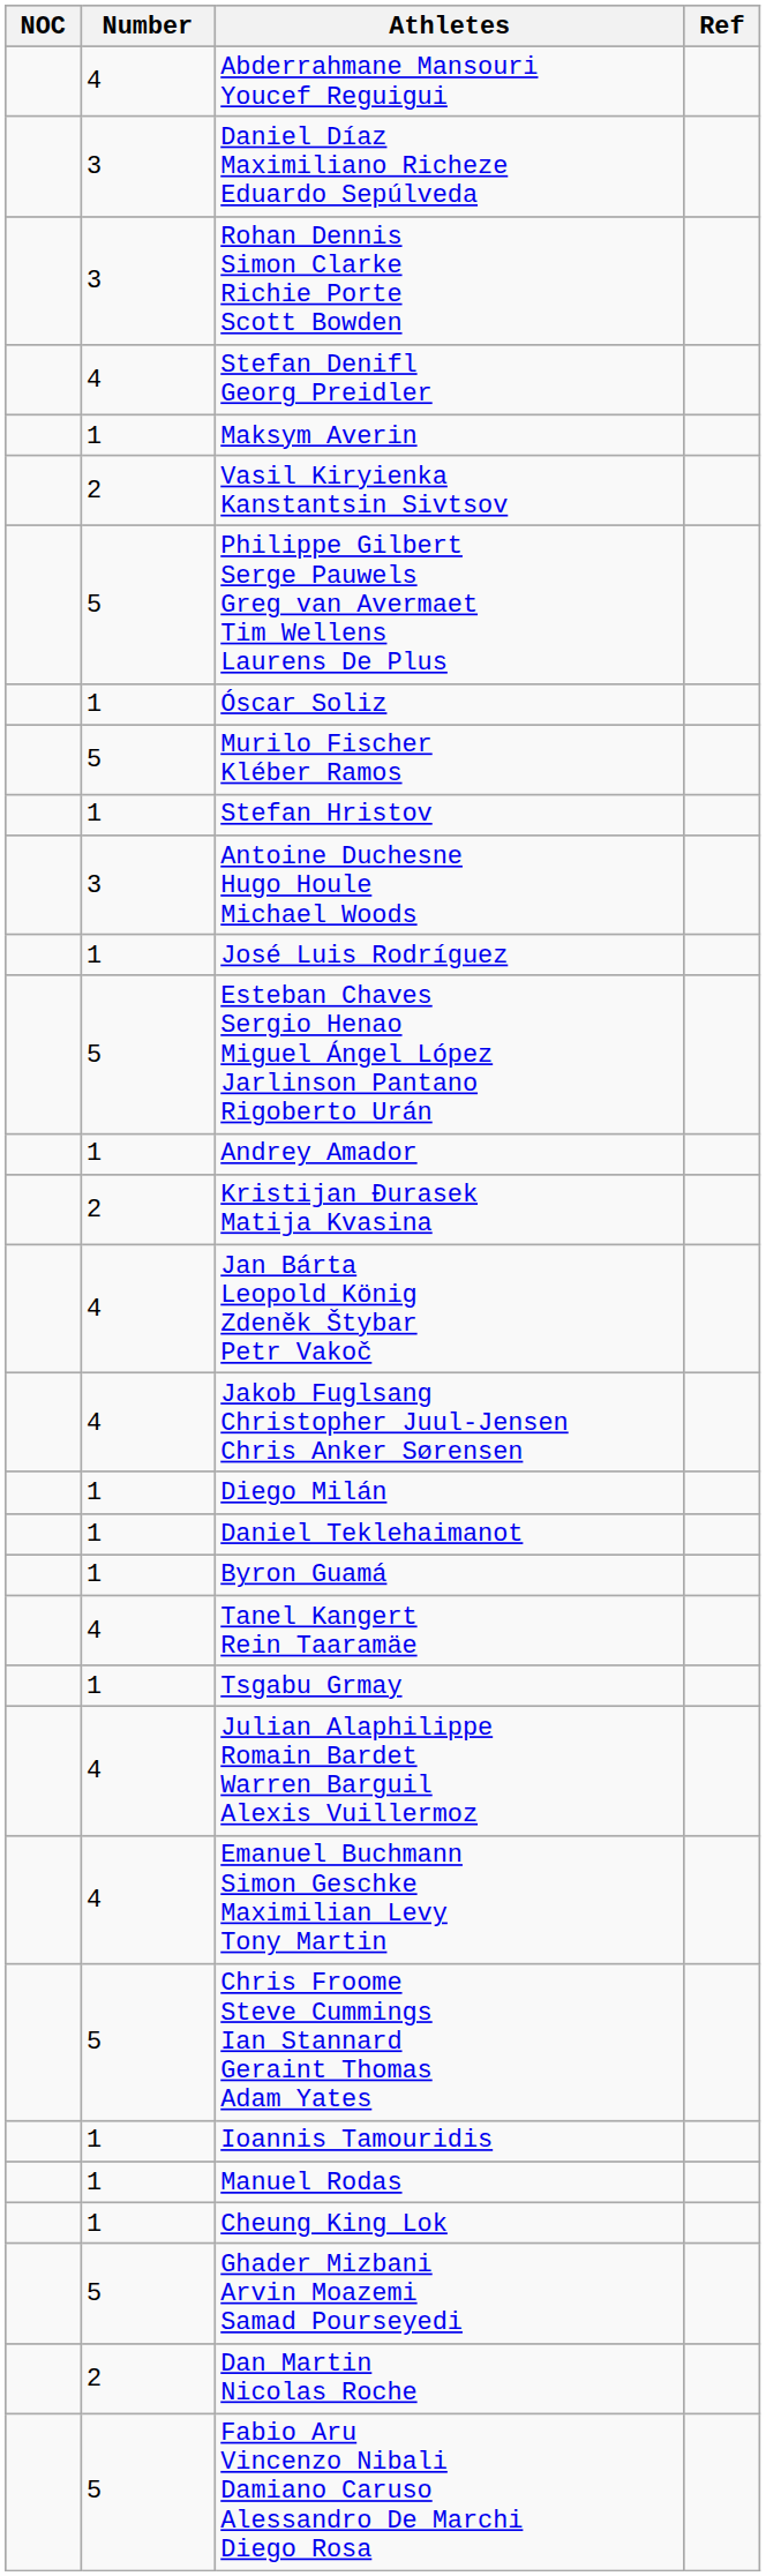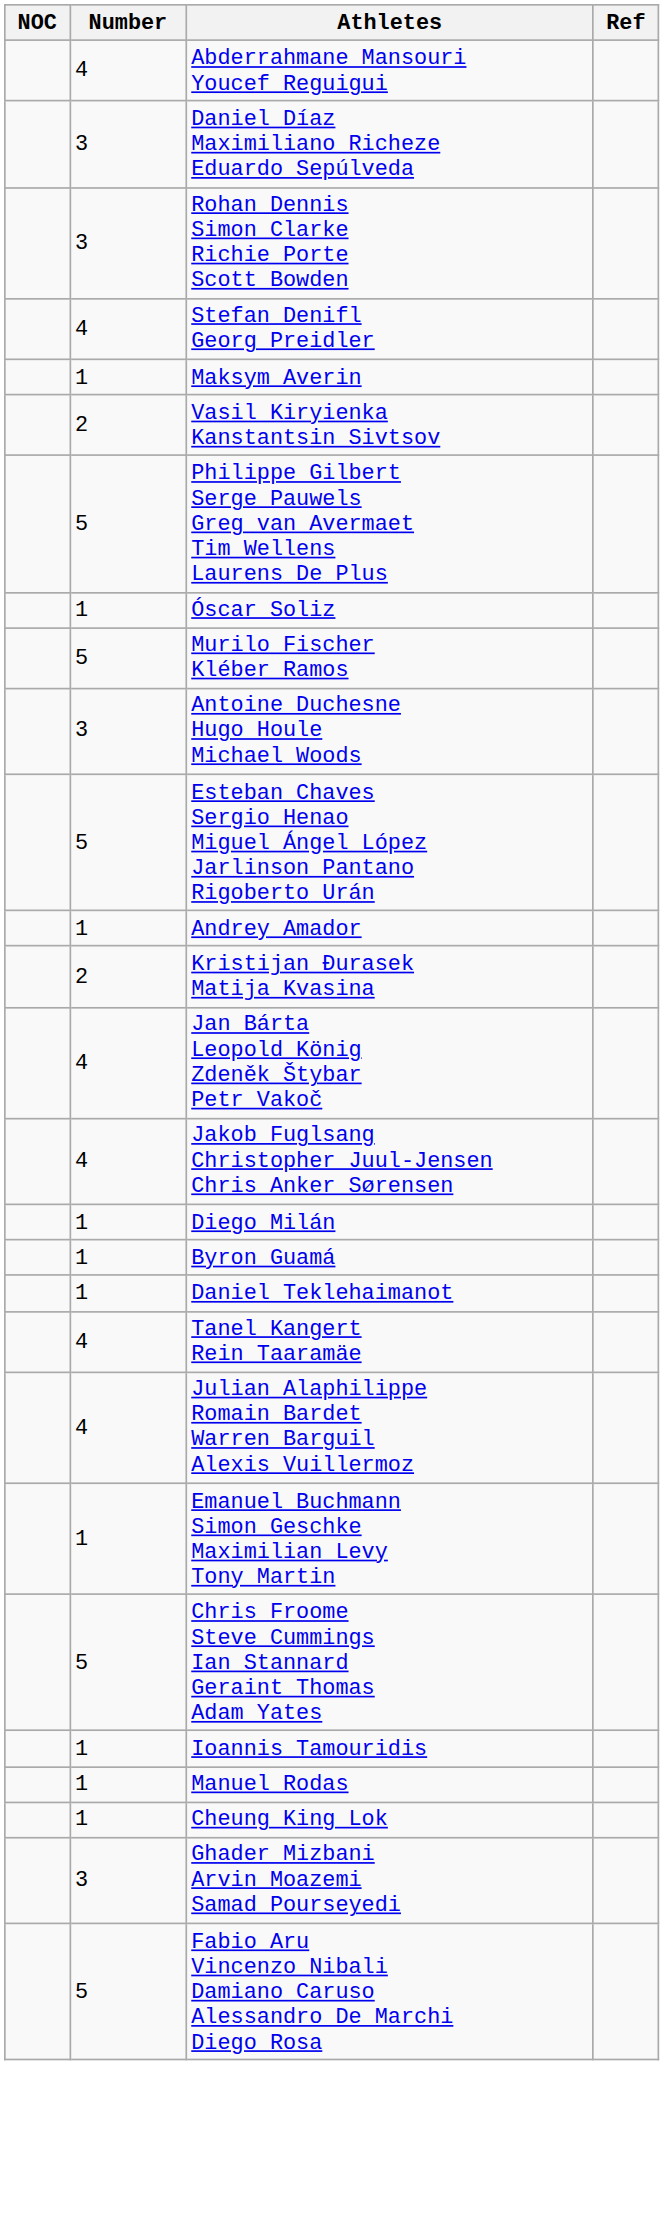- row: 1 | Stefan Hristov
- row: 1 | José Luis Rodríguez
rows swapped: Byron Guamá <-> Daniel Teklehaimanot
- row: 1 | Tsgabu Grmay
Emanuel Buchmann Simon Geschke Maximilian Levy Tony Martin | Number: 4 -> 1
Ghader Mizbani Arvin Moazemi Samad Pourseyedi | Number: 5 -> 3
- row: 2 | Dan Martin Nicolas Roche
